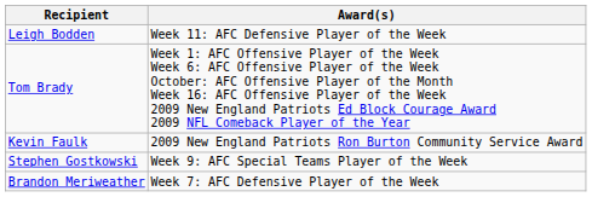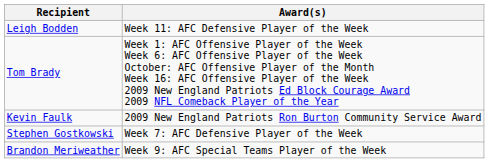Stephen Gostkowski | Award(s): Week 9: AFC Special Teams Player of the Week -> Week 7: AFC Defensive Player of the Week
Brandon Meriweather | Award(s): Week 7: AFC Defensive Player of the Week -> Week 9: AFC Special Teams Player of the Week
